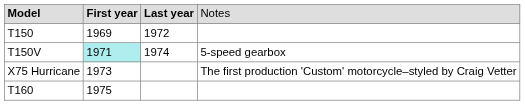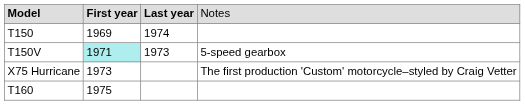T150 | column 3: 1972 -> 1974
T150V | column 3: 1974 -> 1973
